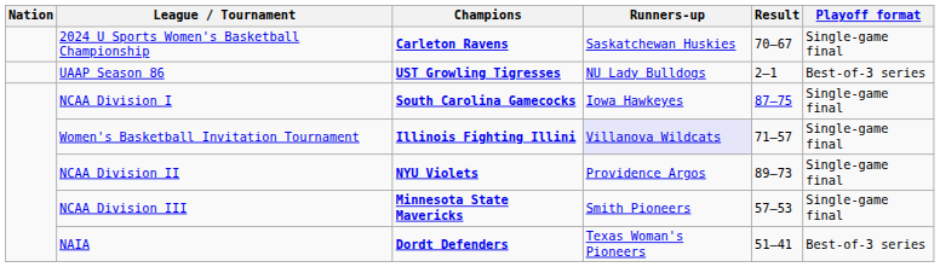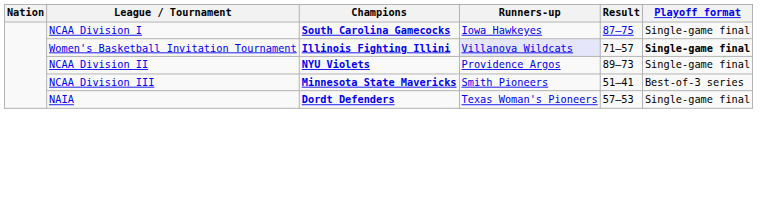- row: 2024 U Sports Women's Basketball Championship | Carleton Ravens | Saskatchewan Huskies | 70–67 | Single-game final
- row: UAAP Season 86 | UST Growling Tigresses | NU Lady Bulldogs | 2–1 | Best-of-3 series
Women's Basketball Invitation Tournament | Playoff format: normal -> bold
NCAA Division III | Result: 57–53 -> 51–41
NCAA Division III | Playoff format: Single-game final -> Best-of-3 series
NAIA | Result: 51–41 -> 57–53
NAIA | Playoff format: Best-of-3 series -> Single-game final
